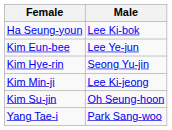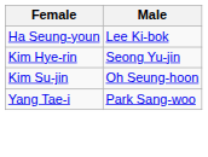- row: Kim Eun-bee | Lee Ye-jun
- row: Kim Min-ji | Lee Ki-jeong
